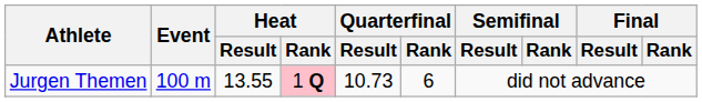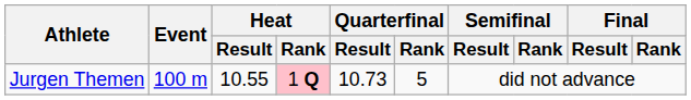Jurgen Themen | Heat / Result: 13.55 -> 10.55
Jurgen Themen | Quarterfinal / Rank: 6 -> 5
